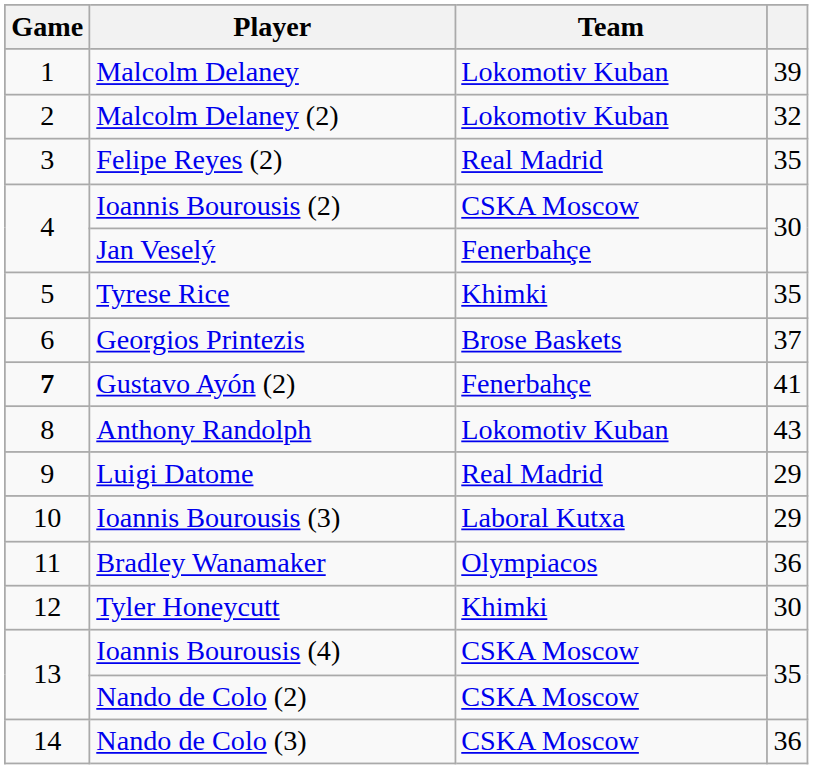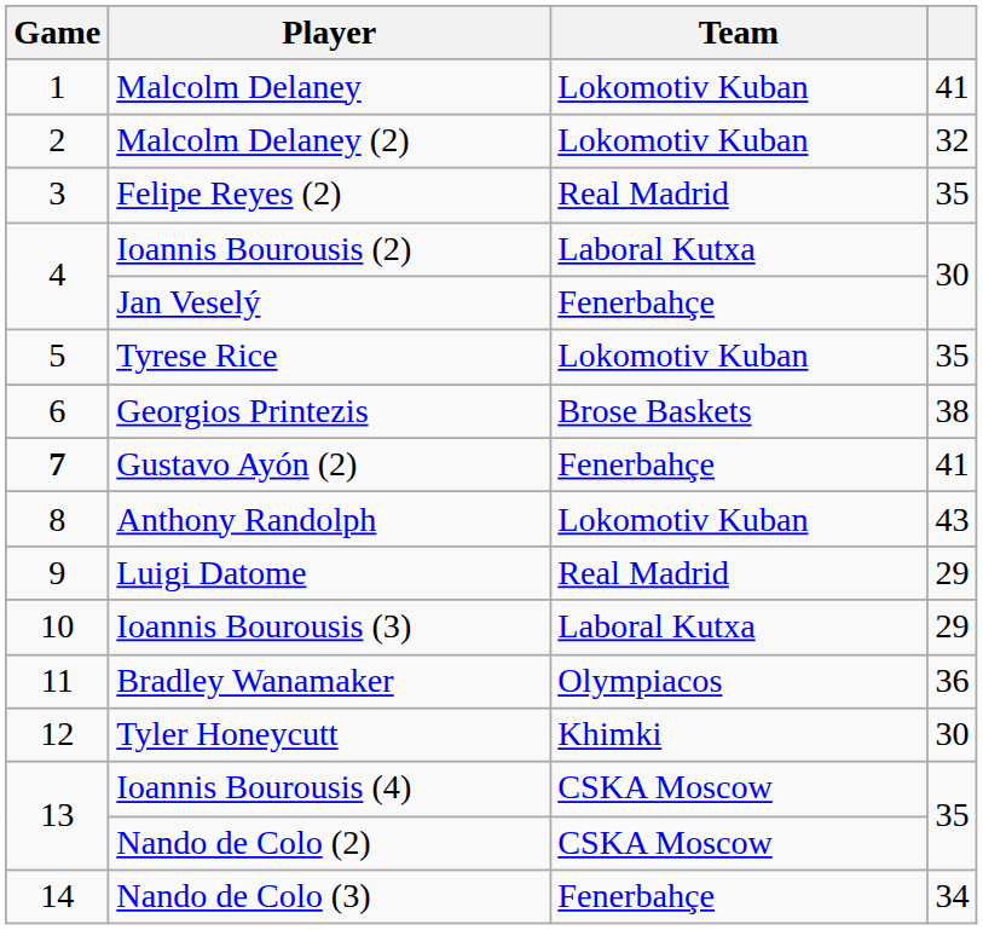Malcolm Delaney | column 4: 39 -> 41
Ioannis Bourousis (2) | Team: CSKA Moscow -> Laboral Kutxa
Tyrese Rice | Team: Khimki -> Lokomotiv Kuban
Georgios Printezis | column 4: 37 -> 38
Nando de Colo (3) | Team: CSKA Moscow -> Fenerbahçe
Nando de Colo (3) | column 4: 36 -> 34
